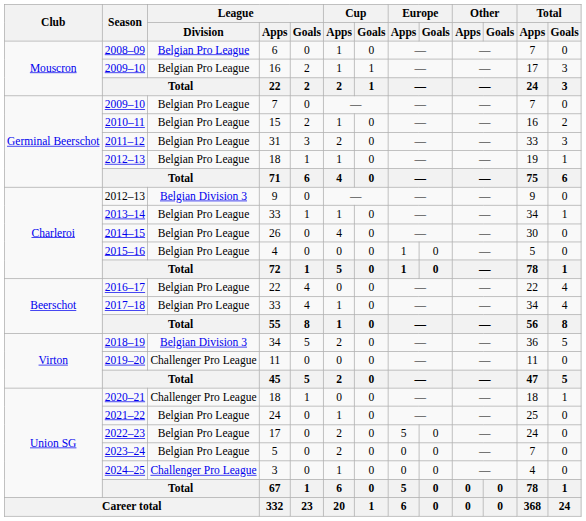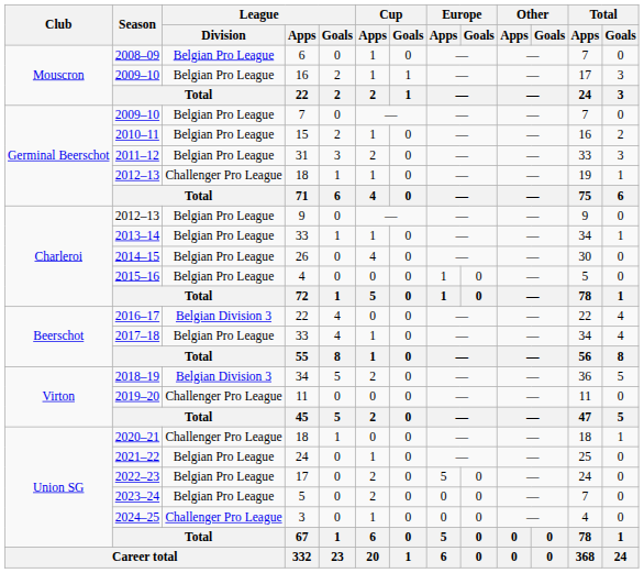2012–13 / 18 | League / Division: Belgian Pro League -> Challenger Pro League
2012–13 / 9 | League / Division: Belgian Division 3 -> Belgian Pro League
2016–17 | League / Division: Belgian Pro League -> Belgian Division 3
